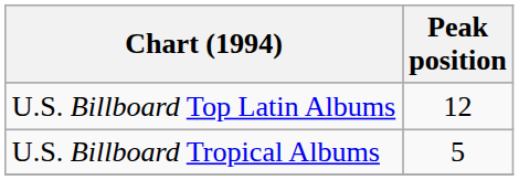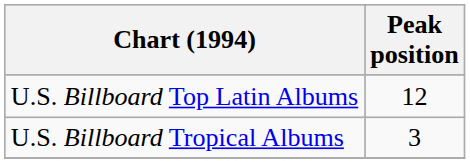U.S. Billboard Tropical Albums | Peak position: 5 -> 3
